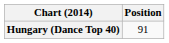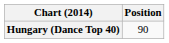Hungary (Dance Top 40) | Position: 91 -> 90
